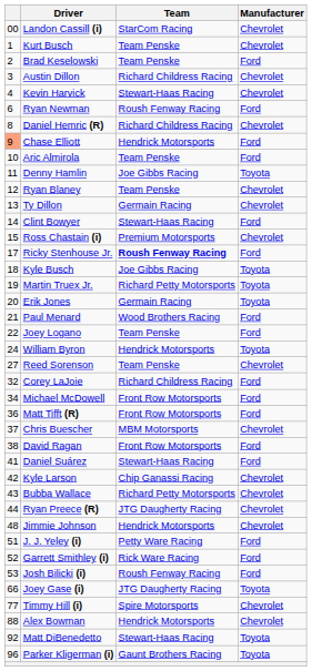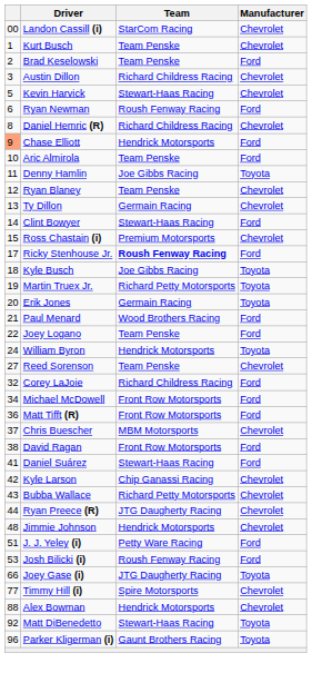Kevin Harvick | column 1: 4 -> 5
- row: 52 | Garrett Smithley (i) | Rick Ware Racing | Ford
